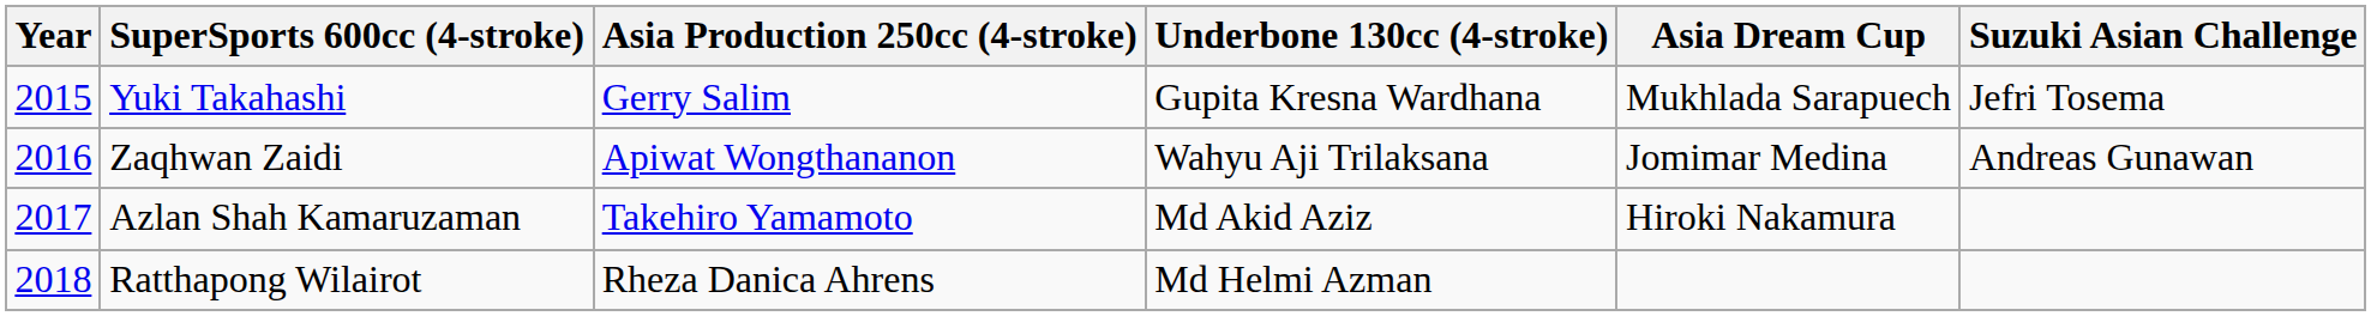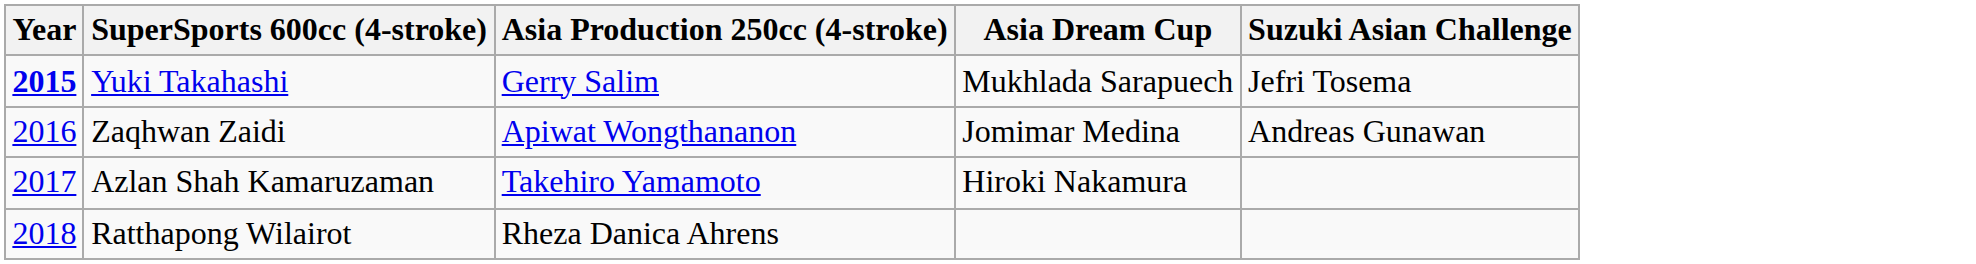- column: Underbone 130cc (4-stroke) | Gupita Kresna Wardhana | Wahyu Aji Trilaksana | Md Akid Aziz | Md Helmi Azman
Yuki Takahashi | Year: normal -> bold
